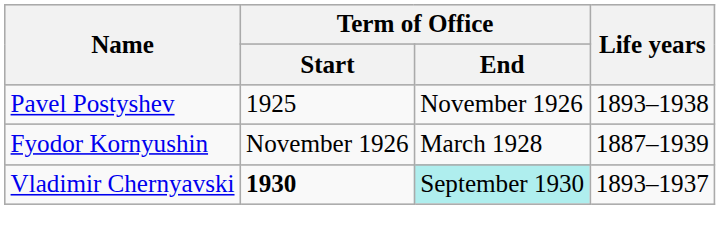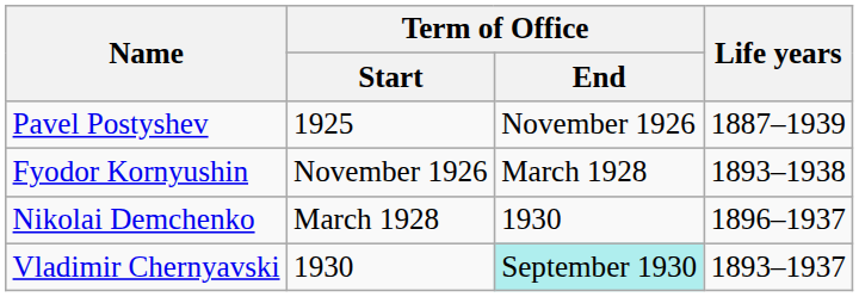Pavel Postyshev | Life years: 1893–1938 -> 1887–1939
Fyodor Kornyushin | Life years: 1887–1939 -> 1893–1938
+ row: Nikolai Demchenko | March 1928 | 1930 | 1896–1937
Vladimir Chernyavski | Term of Office / Start: bold -> normal
